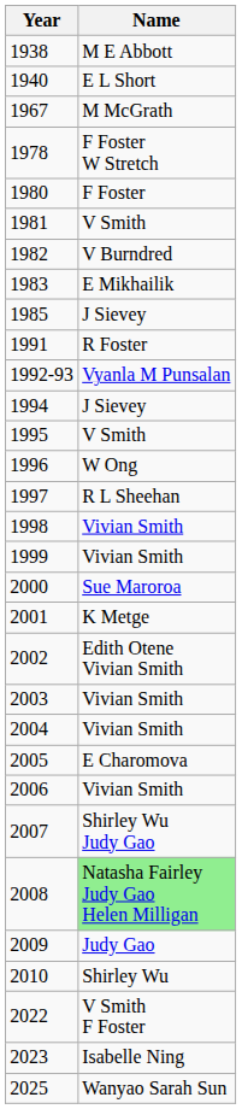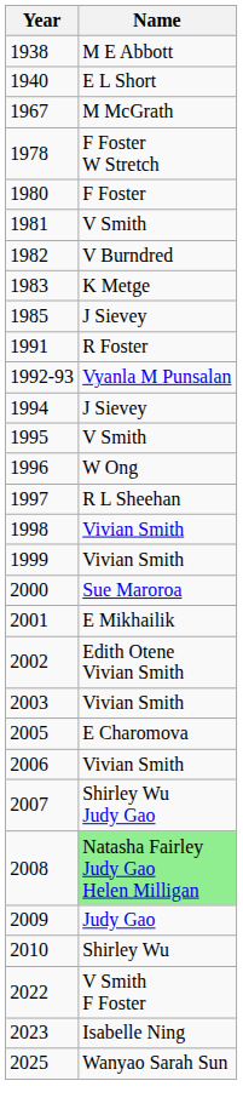1983 | Name: E Mikhailik -> K Metge
2001 | Name: K Metge -> E Mikhailik
- row: 2004 | Vivian Smith
